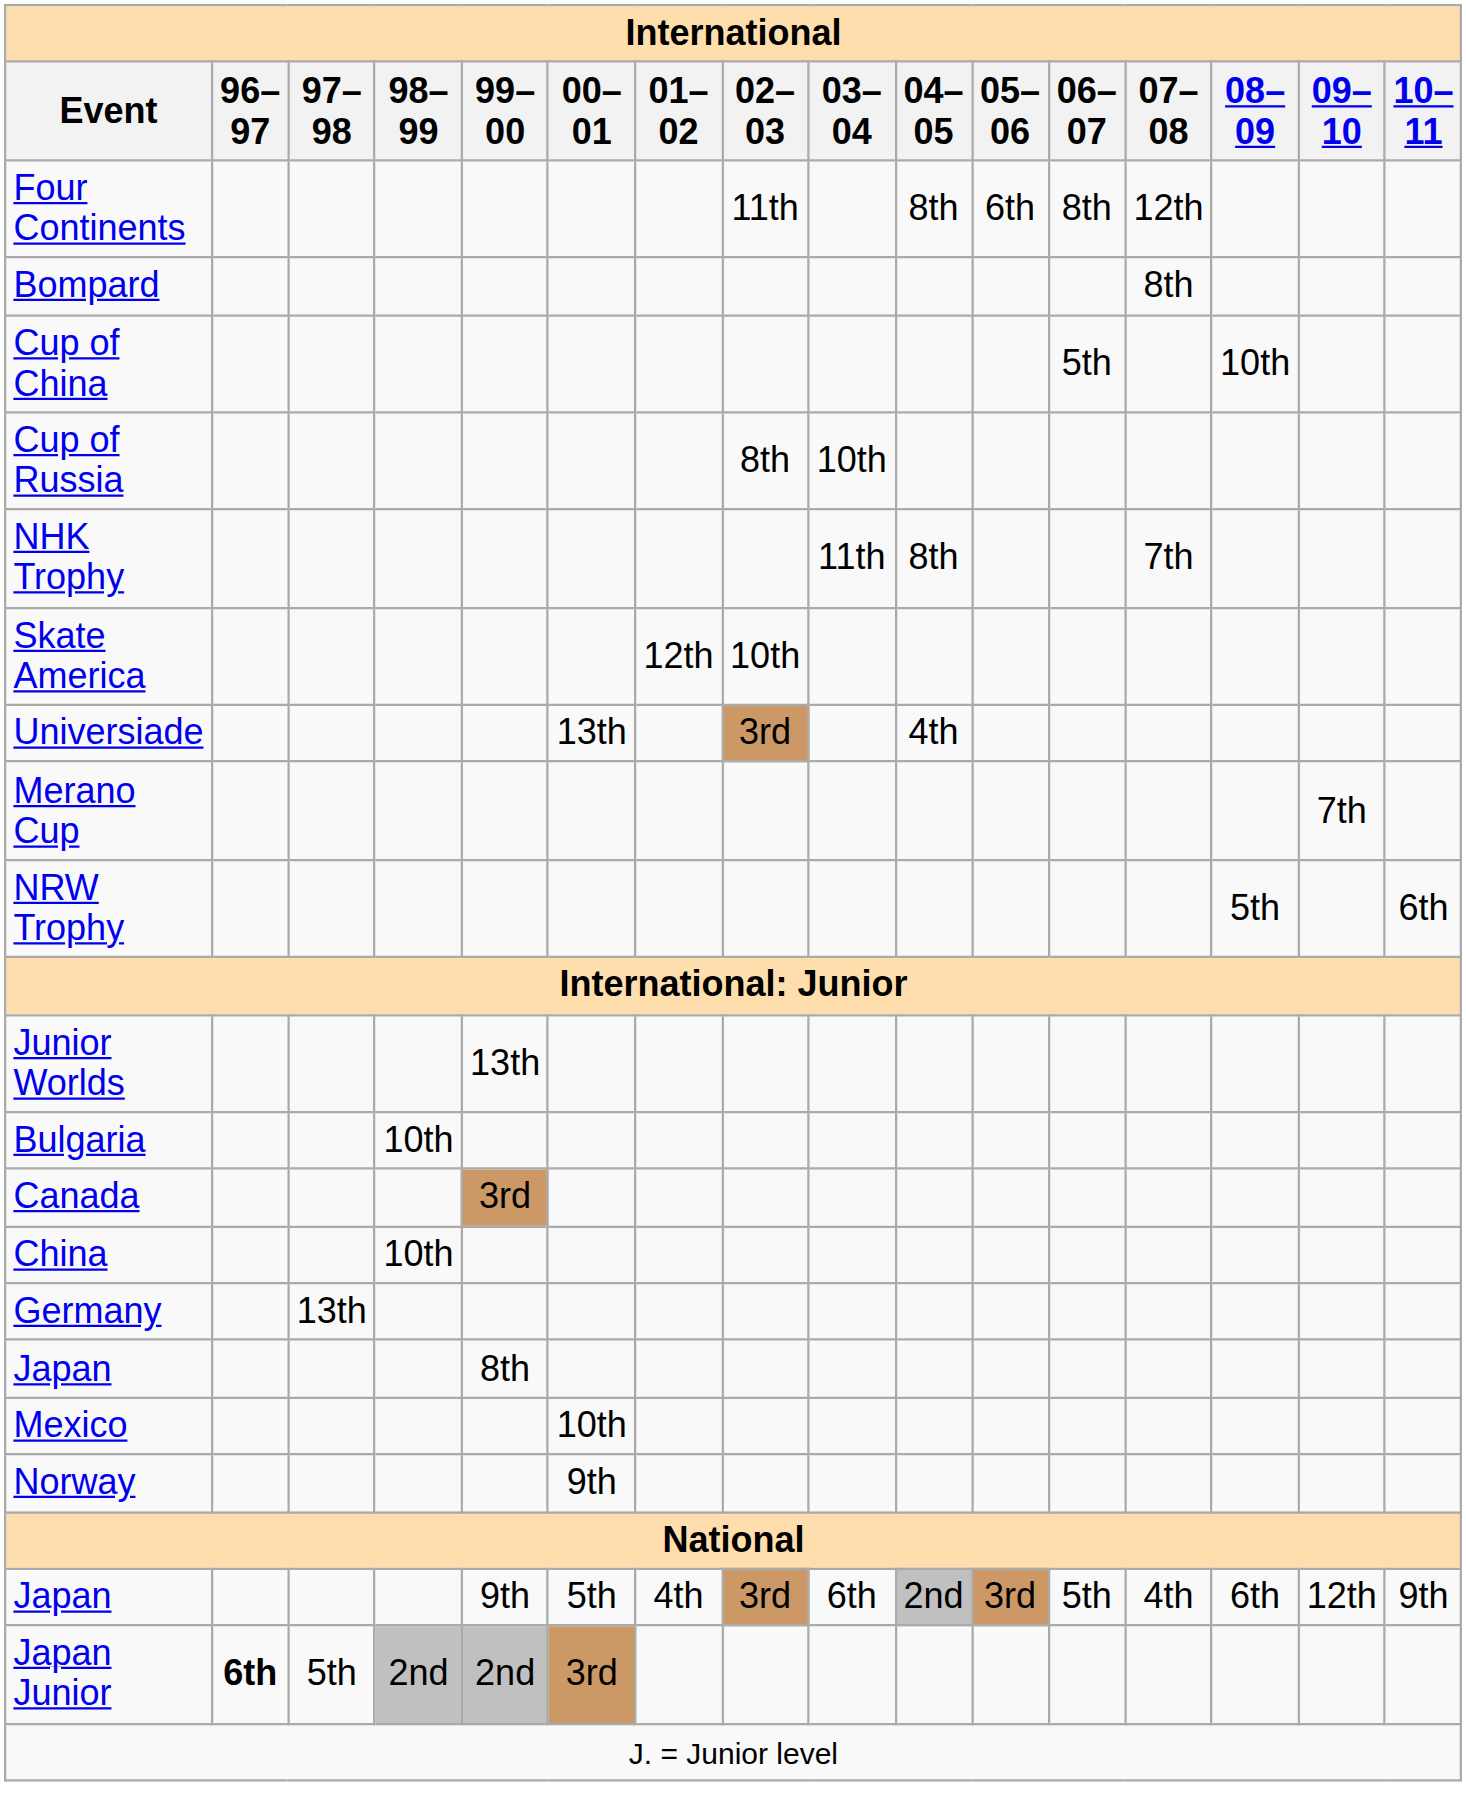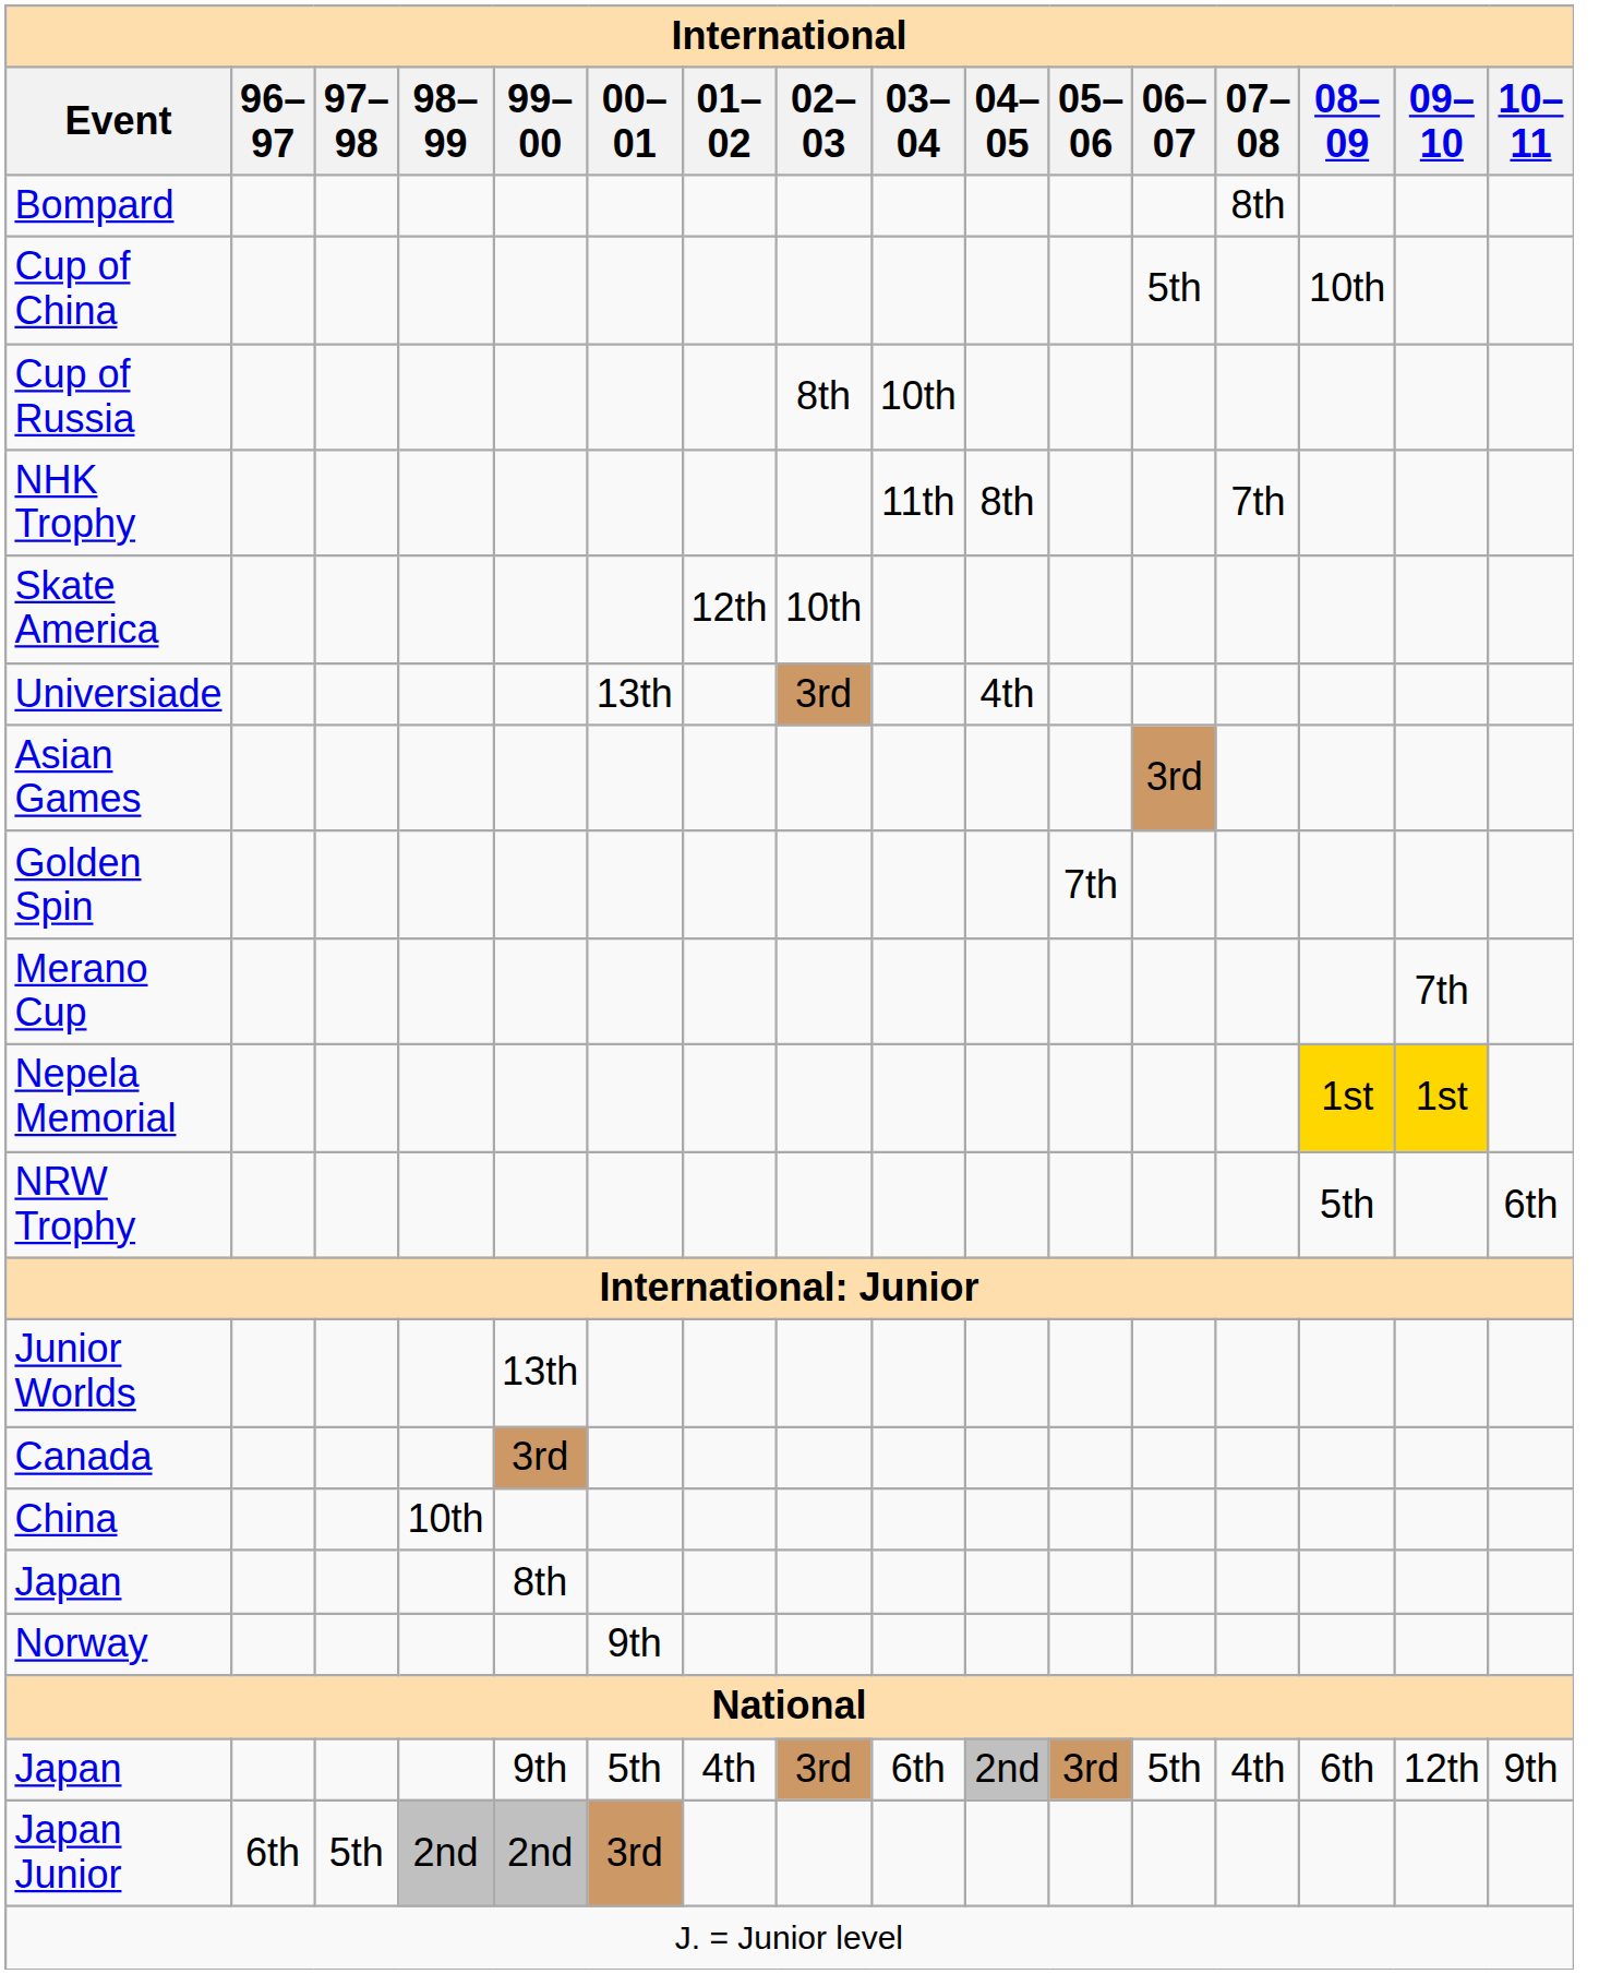- row: Four Continents | 11th | 8th | 6th | 8th | 12th
+ row: Asian Games | 3rd
+ row: Golden Spin | 7th
+ row: Nepela Memorial | 1st | 1st
- row: Bulgaria | 10th
- row: Germany | 13th
- row: Mexico | 10th
Japan Junior | 96–97: bold -> normal
